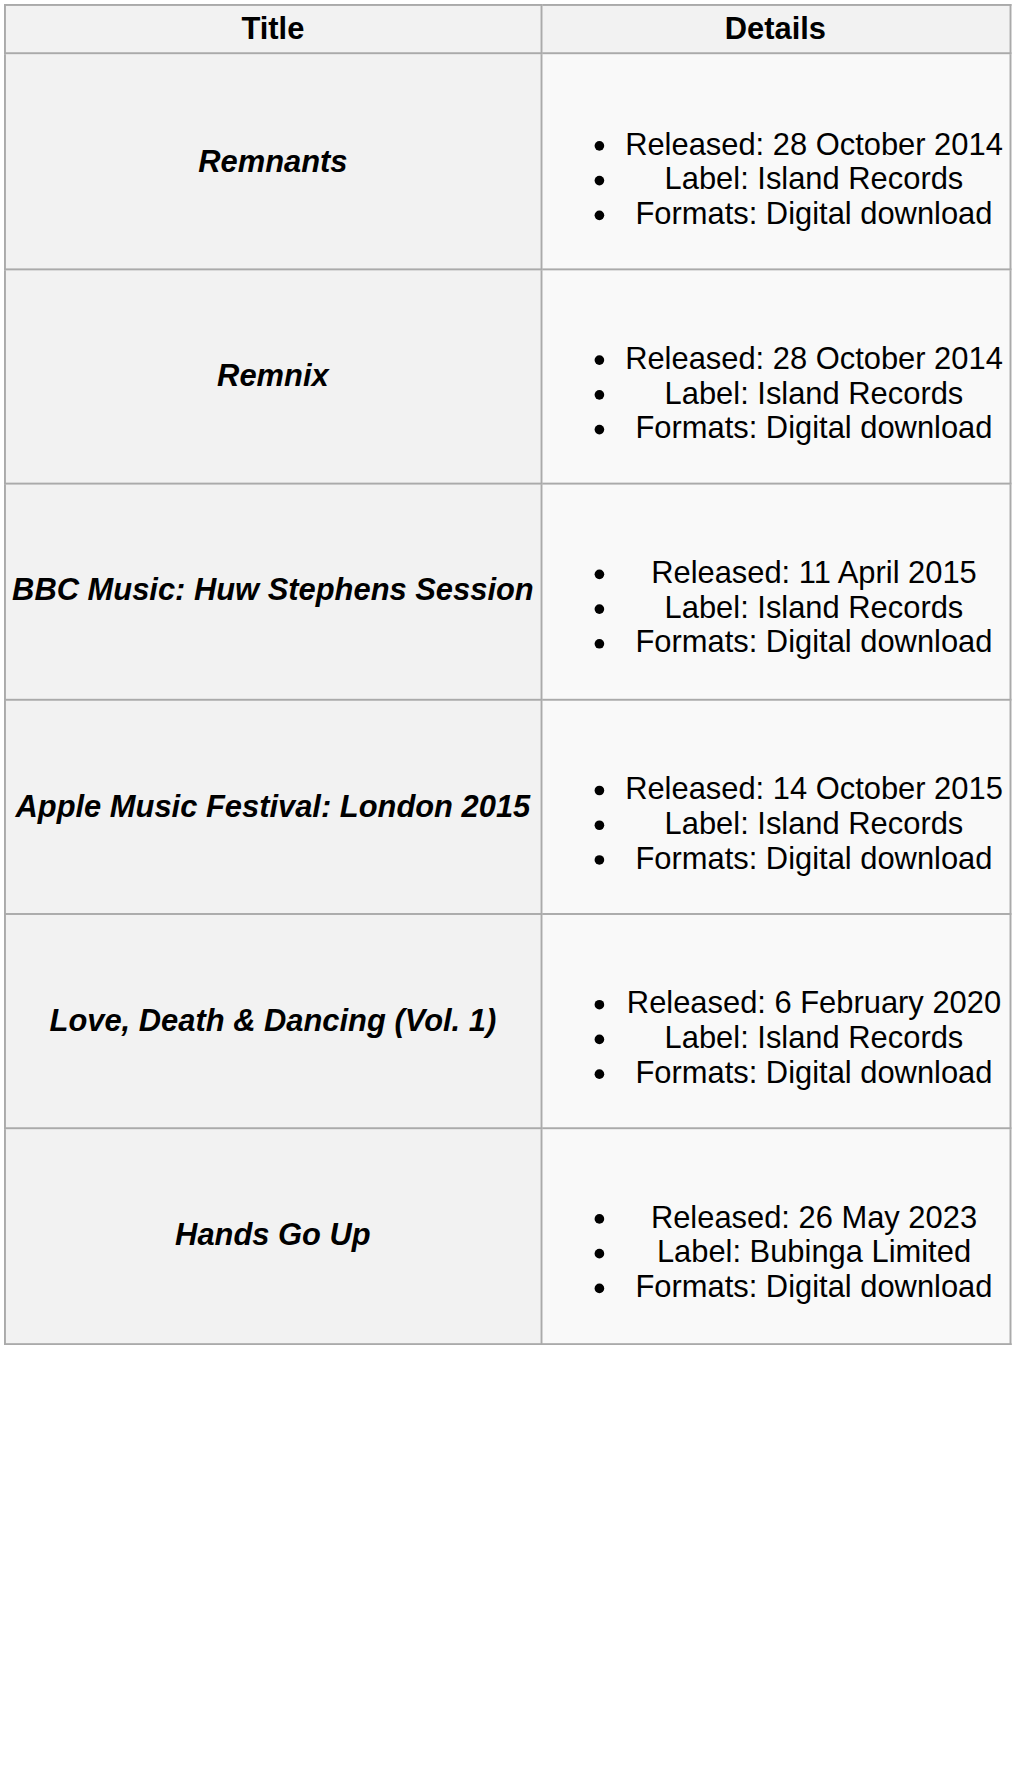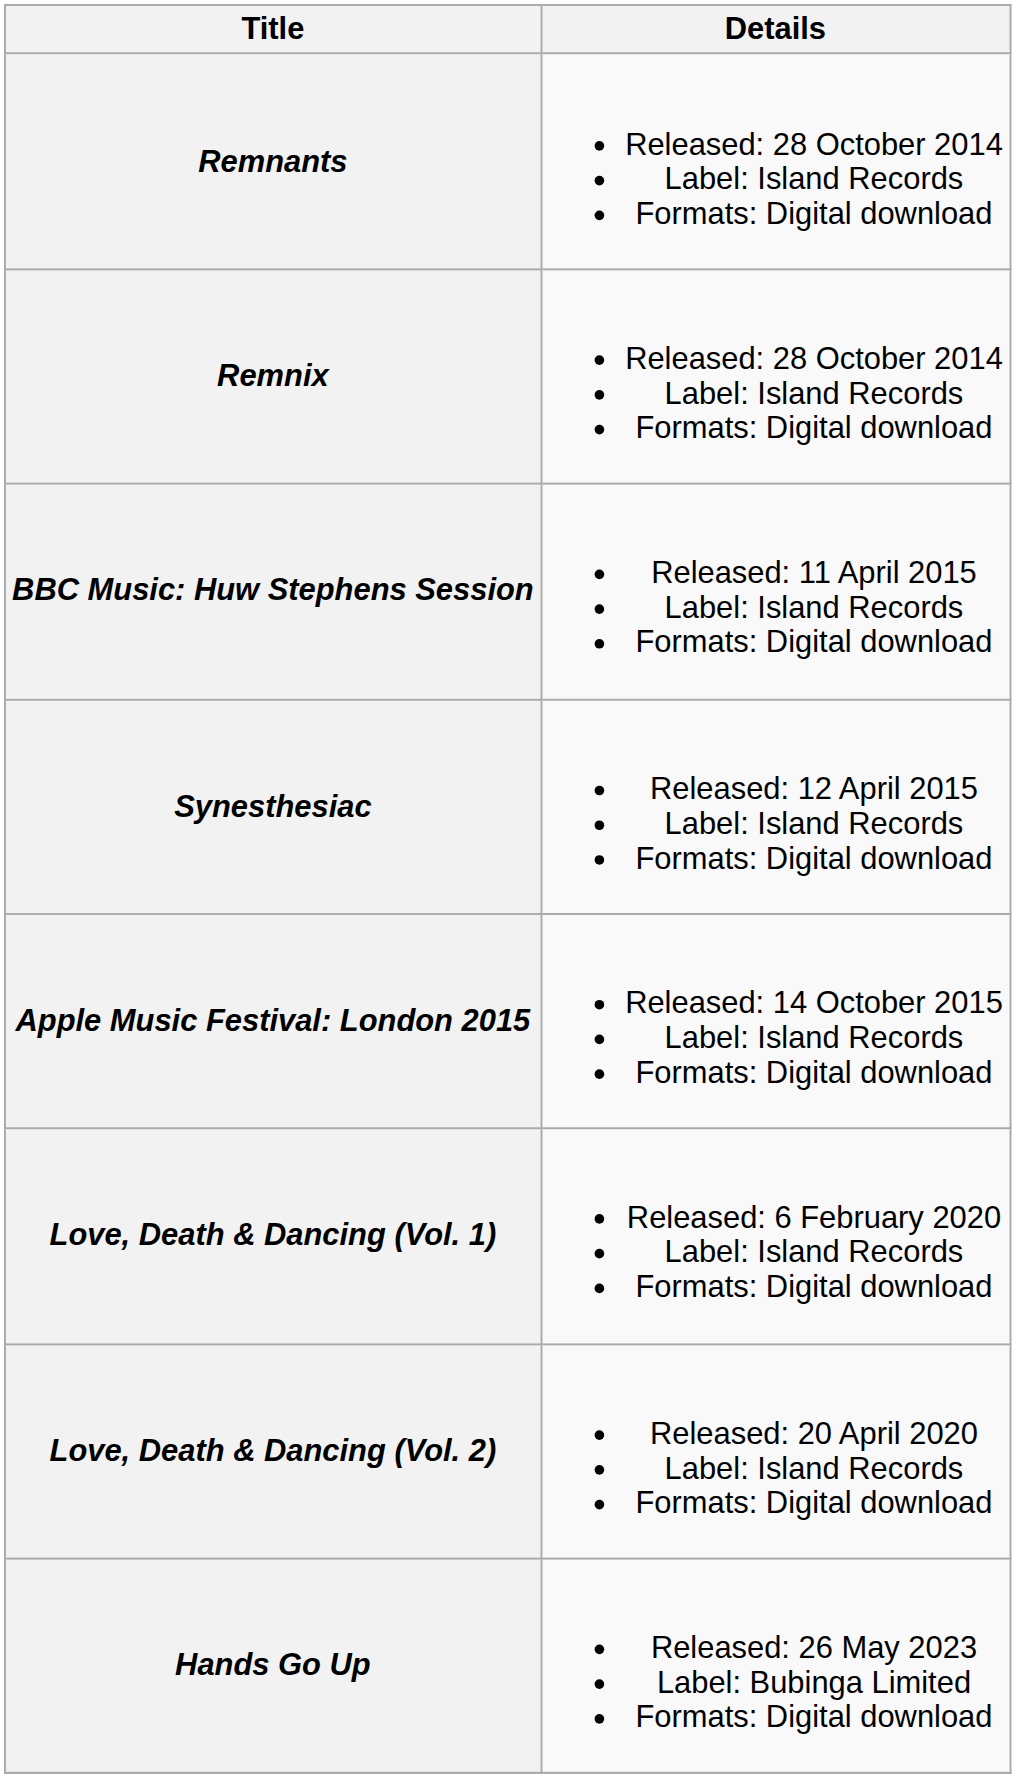+ row: Synesthesiac | Released: 12 April 2015 Label: Island Records Formats: Digital download
+ row: Love, Death & Dancing (Vol. 2) | Released: 20 April 2020 Label: Island Records Formats: Digital download
